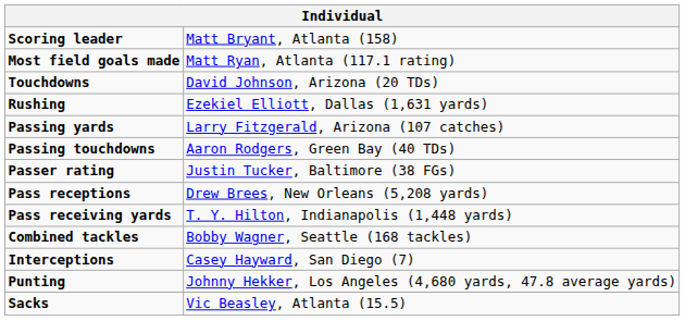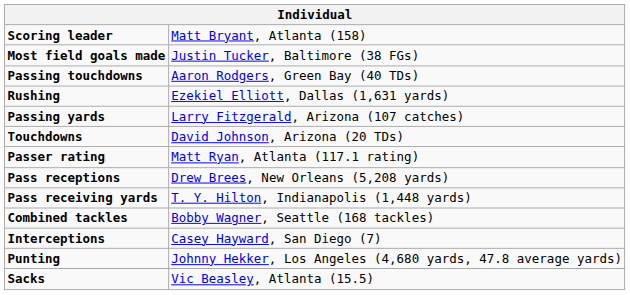Most field goals made | column 2: Matt Ryan, Atlanta (117.1 rating) -> Justin Tucker, Baltimore (38 FGs)
rows swapped: Touchdowns <-> Passing touchdowns
Passer rating | column 2: Justin Tucker, Baltimore (38 FGs) -> Matt Ryan, Atlanta (117.1 rating)
